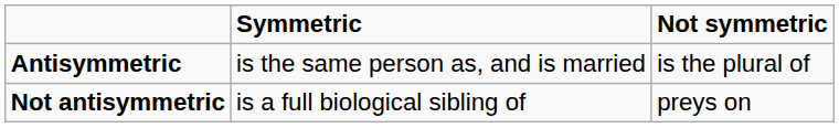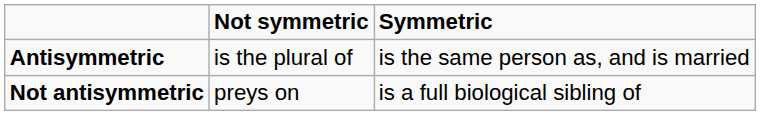columns swapped: Symmetric <-> Not symmetric
